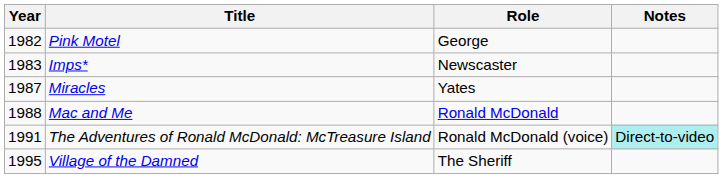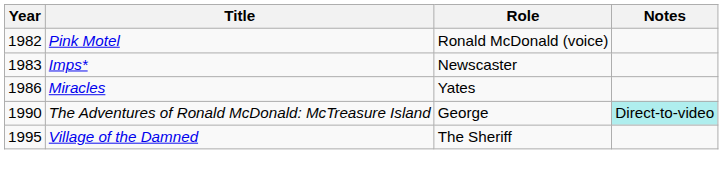Pink Motel | Role: George -> Ronald McDonald (voice)
Miracles | Year: 1987 -> 1986
- row: 1988 | Mac and Me | Ronald McDonald
The Adventures of Ronald McDonald: McTreasure Island | Year: 1991 -> 1990
The Adventures of Ronald McDonald: McTreasure Island | Role: Ronald McDonald (voice) -> George
